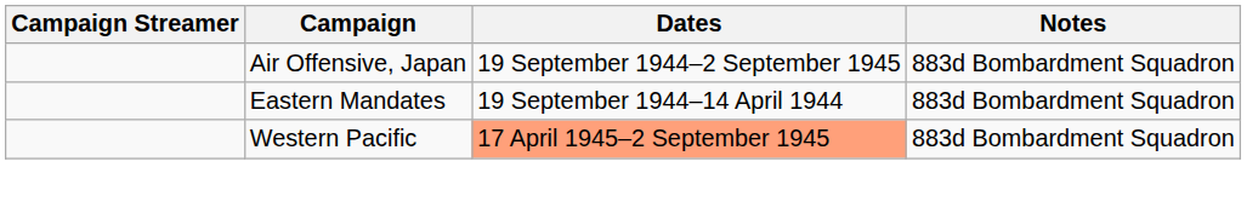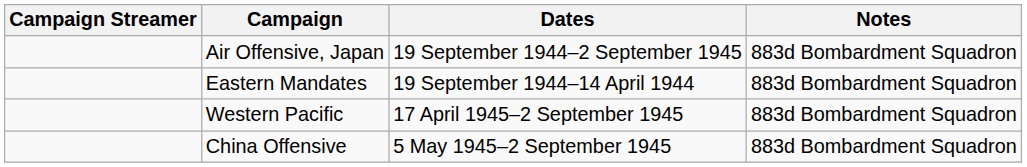Western Pacific | Dates: lightsalmon background -> no background
+ row: China Offensive | 5 May 1945–2 September 1945 | 883d Bombardment Squadron
